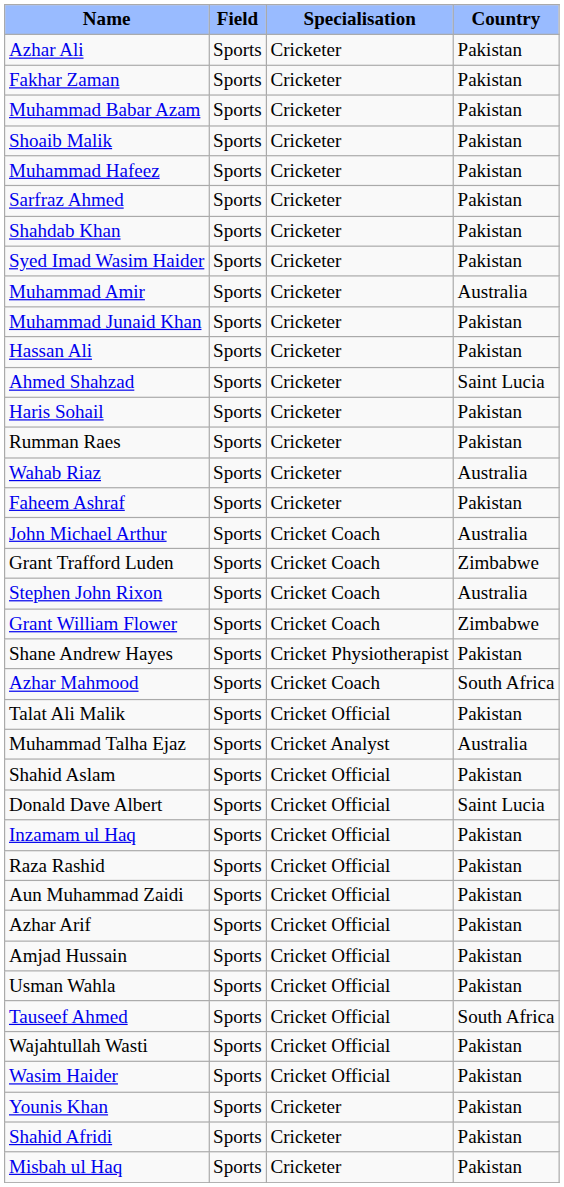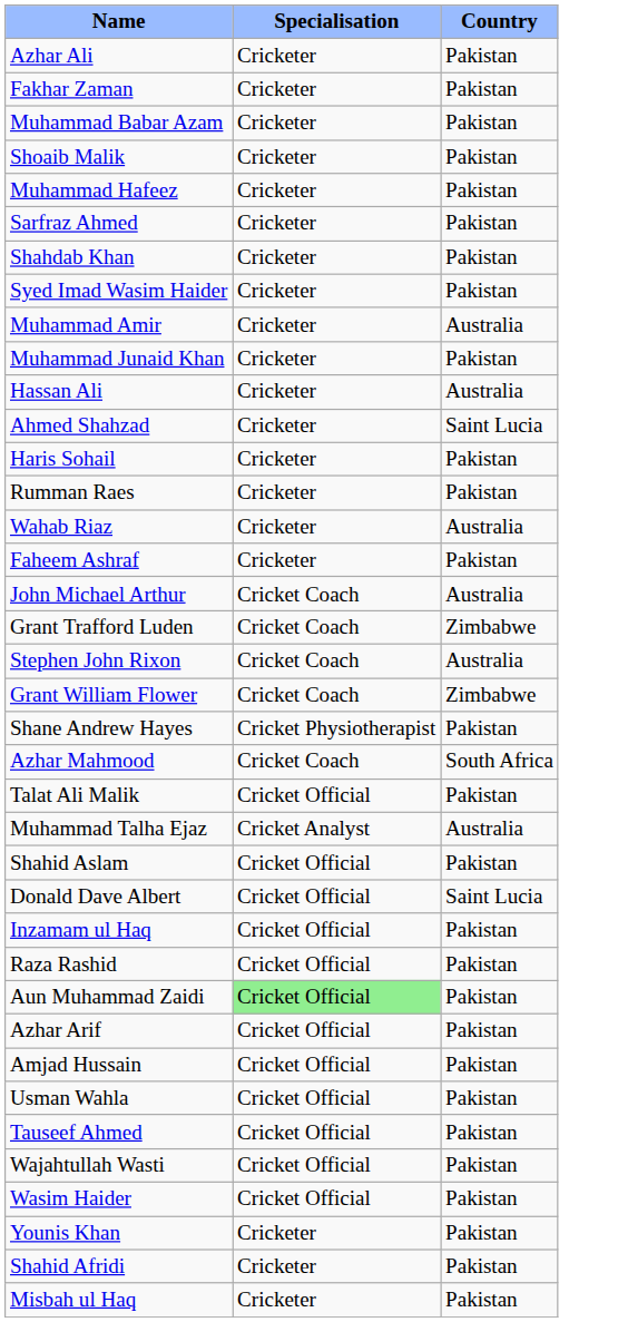- column: Field | Sports | Sports | Sports | Sports | Sports | Sports | Sports | Sports | Sports | Sports | Sports | Sports | Sports | Sports | Sports | Sports | Sports | Sports | Sports | Sports | Sports | Sports | Sports | Sports | Sports | Sports | Sports | Sports | Sports | Sports | Sports | Sports | Sports | Sports | Sports | Sports | Sports | Sports
Hassan Ali | Country: Pakistan -> Australia
Aun Muhammad Zaidi | Specialisation: no background -> lightgreen background
Tauseef Ahmed | Country: South Africa -> Pakistan
